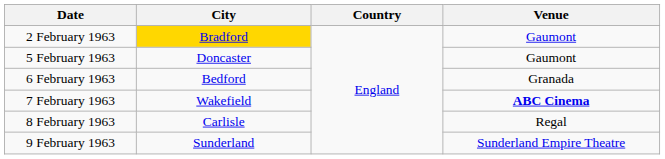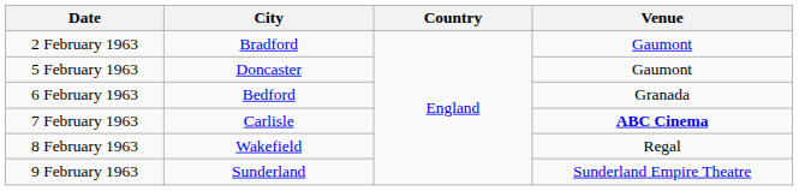2 February 1963 | City: gold background -> no background
7 February 1963 | City: Wakefield -> Carlisle
8 February 1963 | City: Carlisle -> Wakefield
